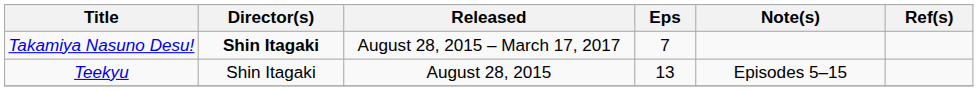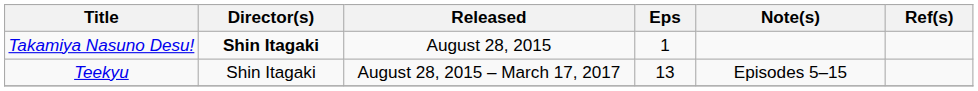Takamiya Nasuno Desu! | Released: August 28, 2015 – March 17, 2017 -> August 28, 2015
Takamiya Nasuno Desu! | Eps: 7 -> 1
Teekyu | Released: August 28, 2015 -> August 28, 2015 – March 17, 2017
